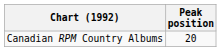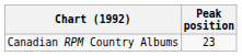Canadian RPM Country Albums | Peak position: 20 -> 23
